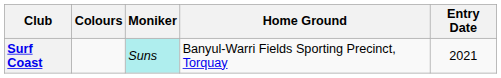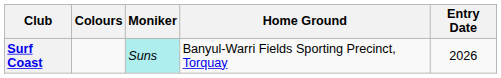Surf Coast | Entry Date: 2021 -> 2026
